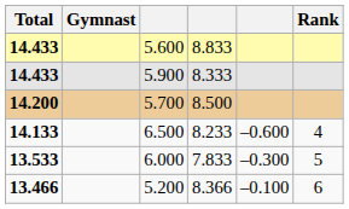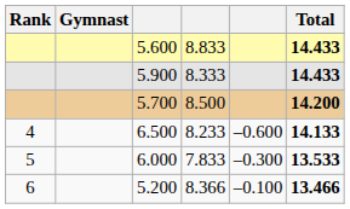columns swapped: Rank <-> Total
